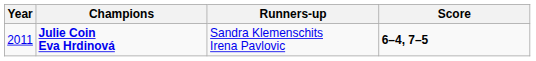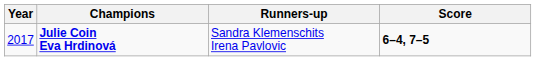Julie Coin Eva Hrdinová | Year: 2011 -> 2017
